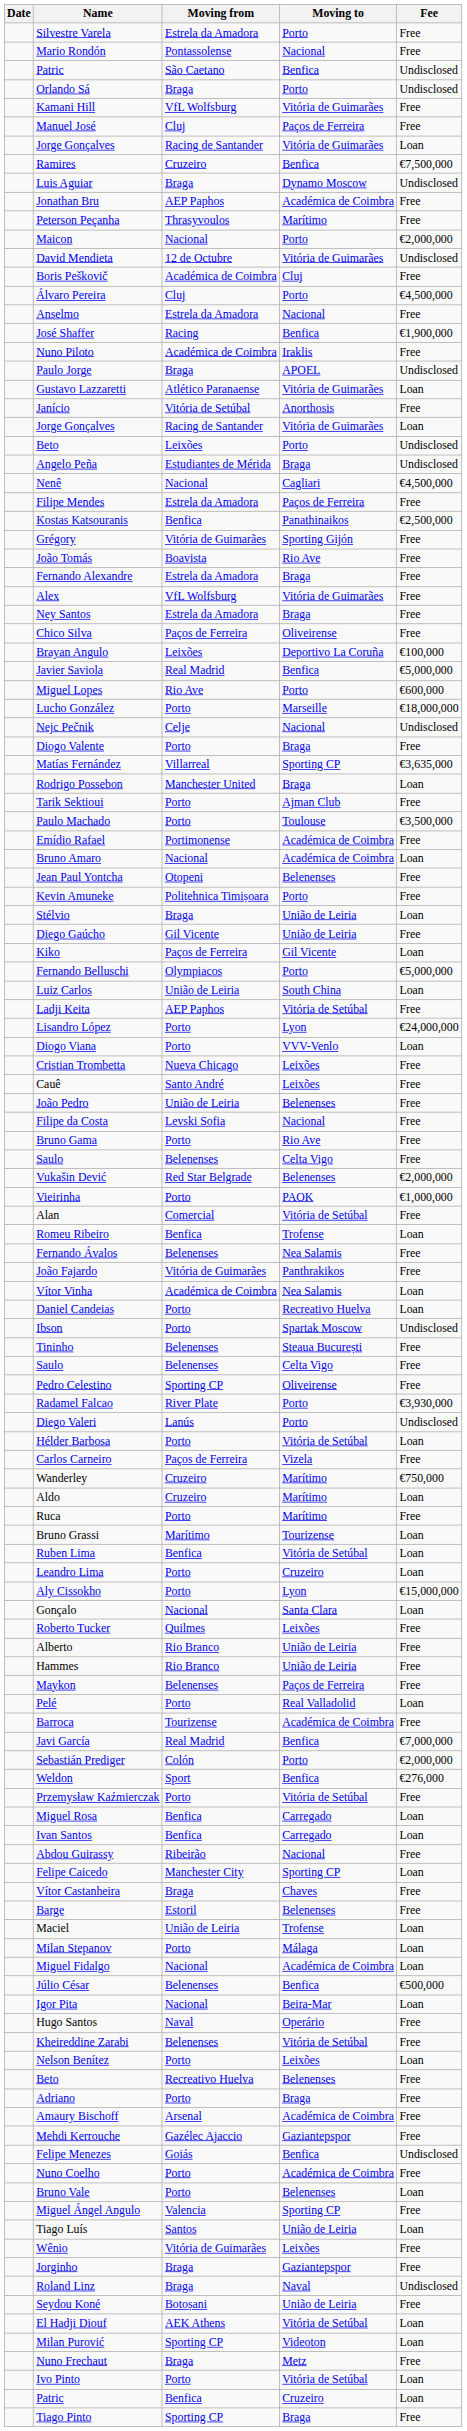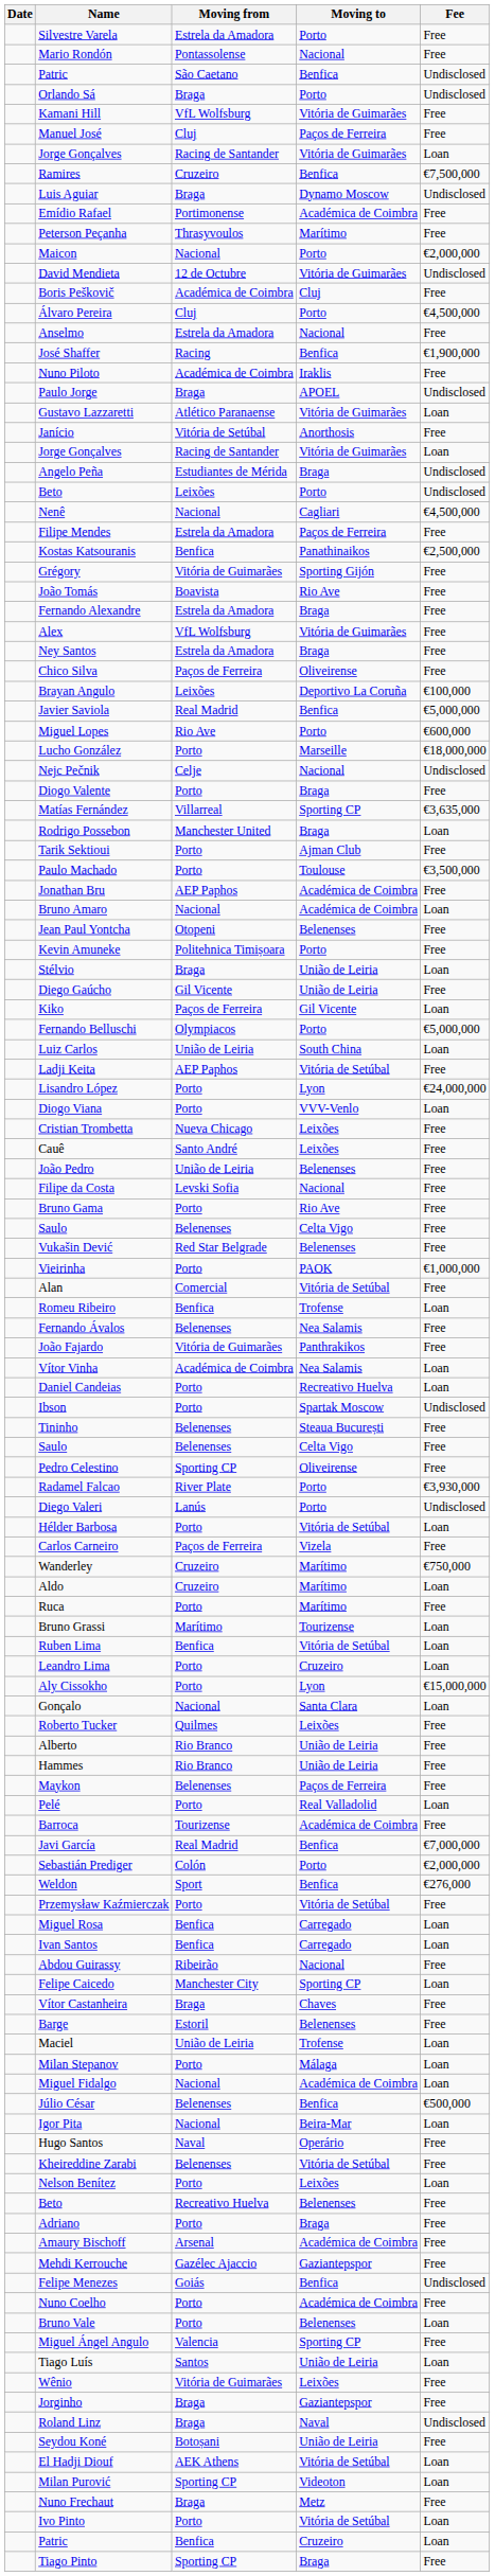rows swapped: Jonathan Bru <-> Emídio Rafael
rows swapped: Beto / Leixões <-> Angelo Peña
Vukašin Dević | Fee: €2,000,000 -> Free
